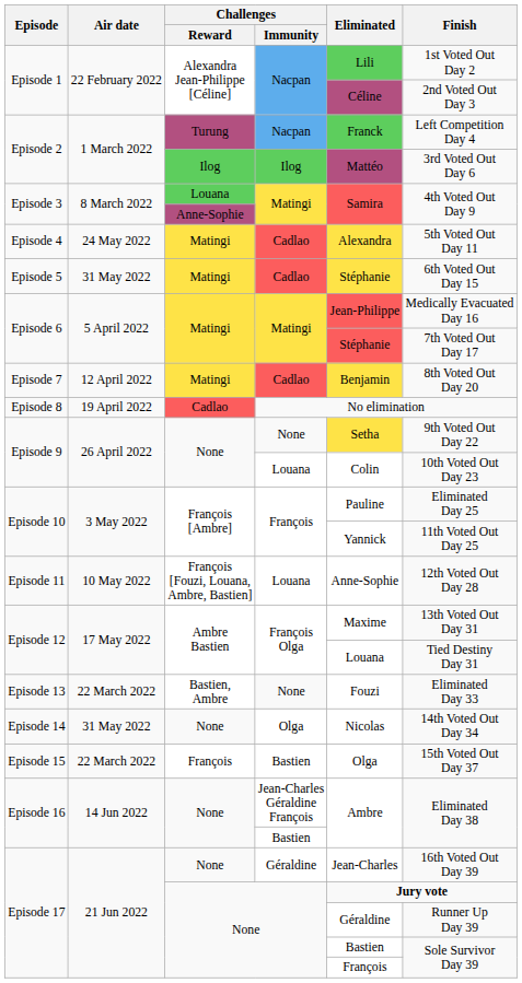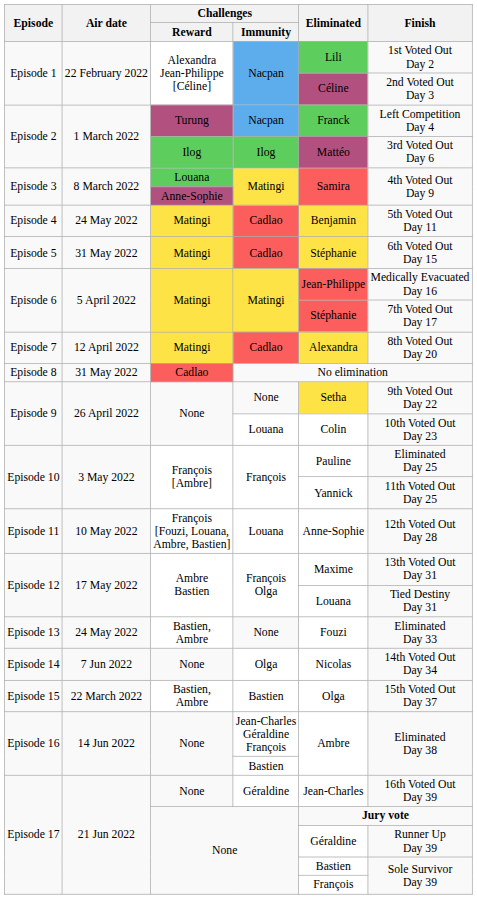Episode 4 | Eliminated: Alexandra -> Benjamin
Episode 7 | Eliminated: Benjamin -> Alexandra
Episode 8 | Air date: 19 April 2022 -> 31 May 2022
Episode 13 | Air date: 22 March 2022 -> 24 May 2022
Episode 14 | Air date: 31 May 2022 -> 7 Jun 2022
Episode 15 | Challenges / Reward: François -> Bastien, Ambre
